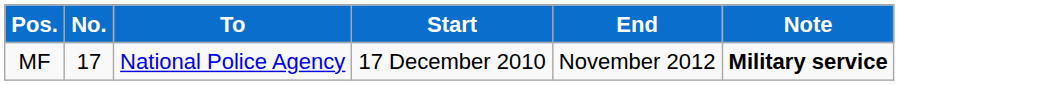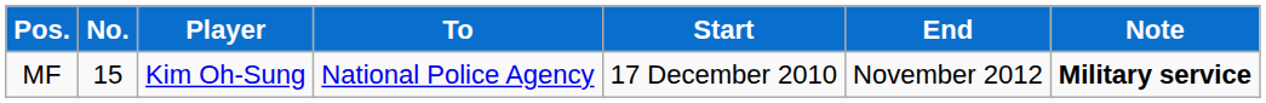+ column: Player | Kim Oh-Sung
MF | No.: 17 -> 15
